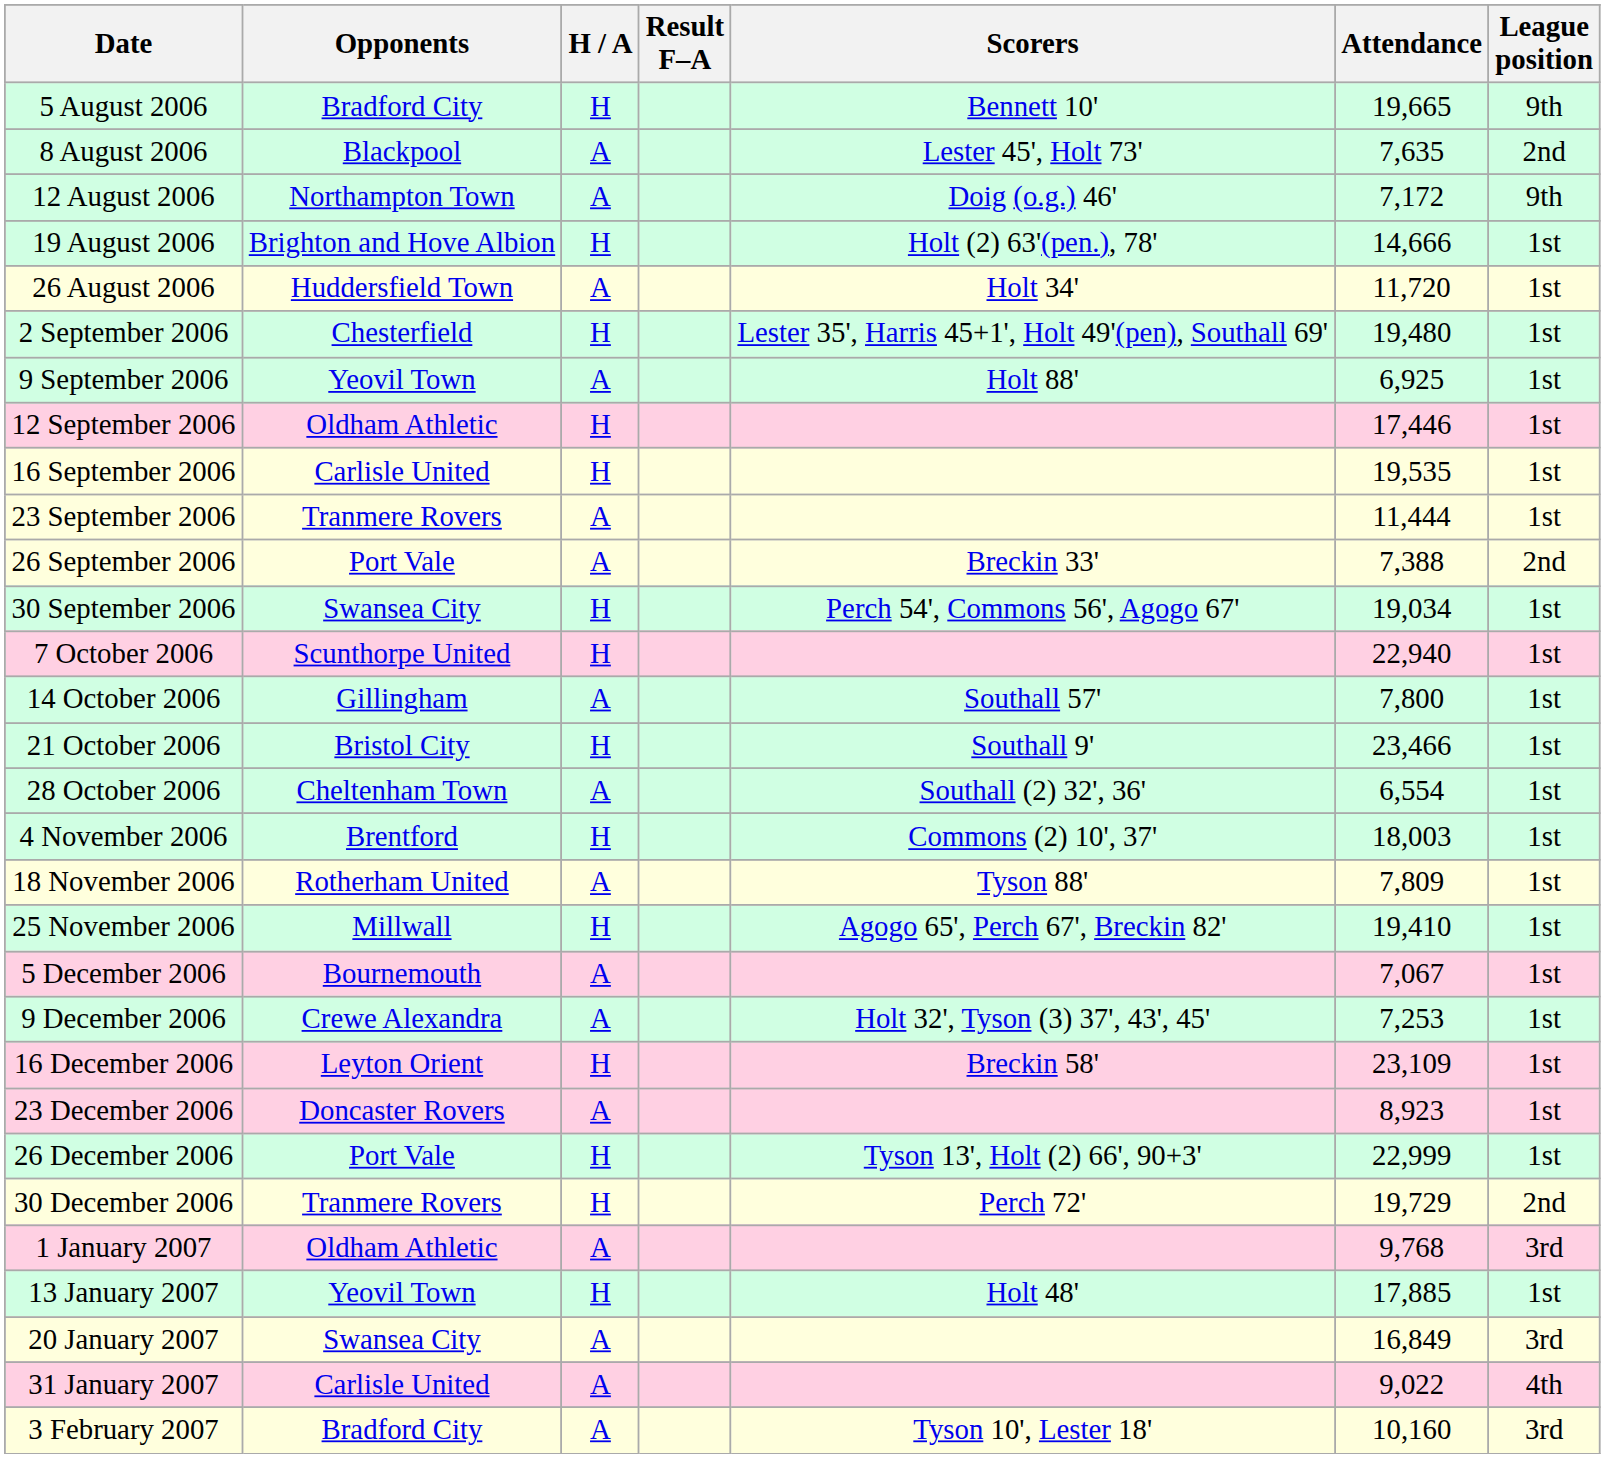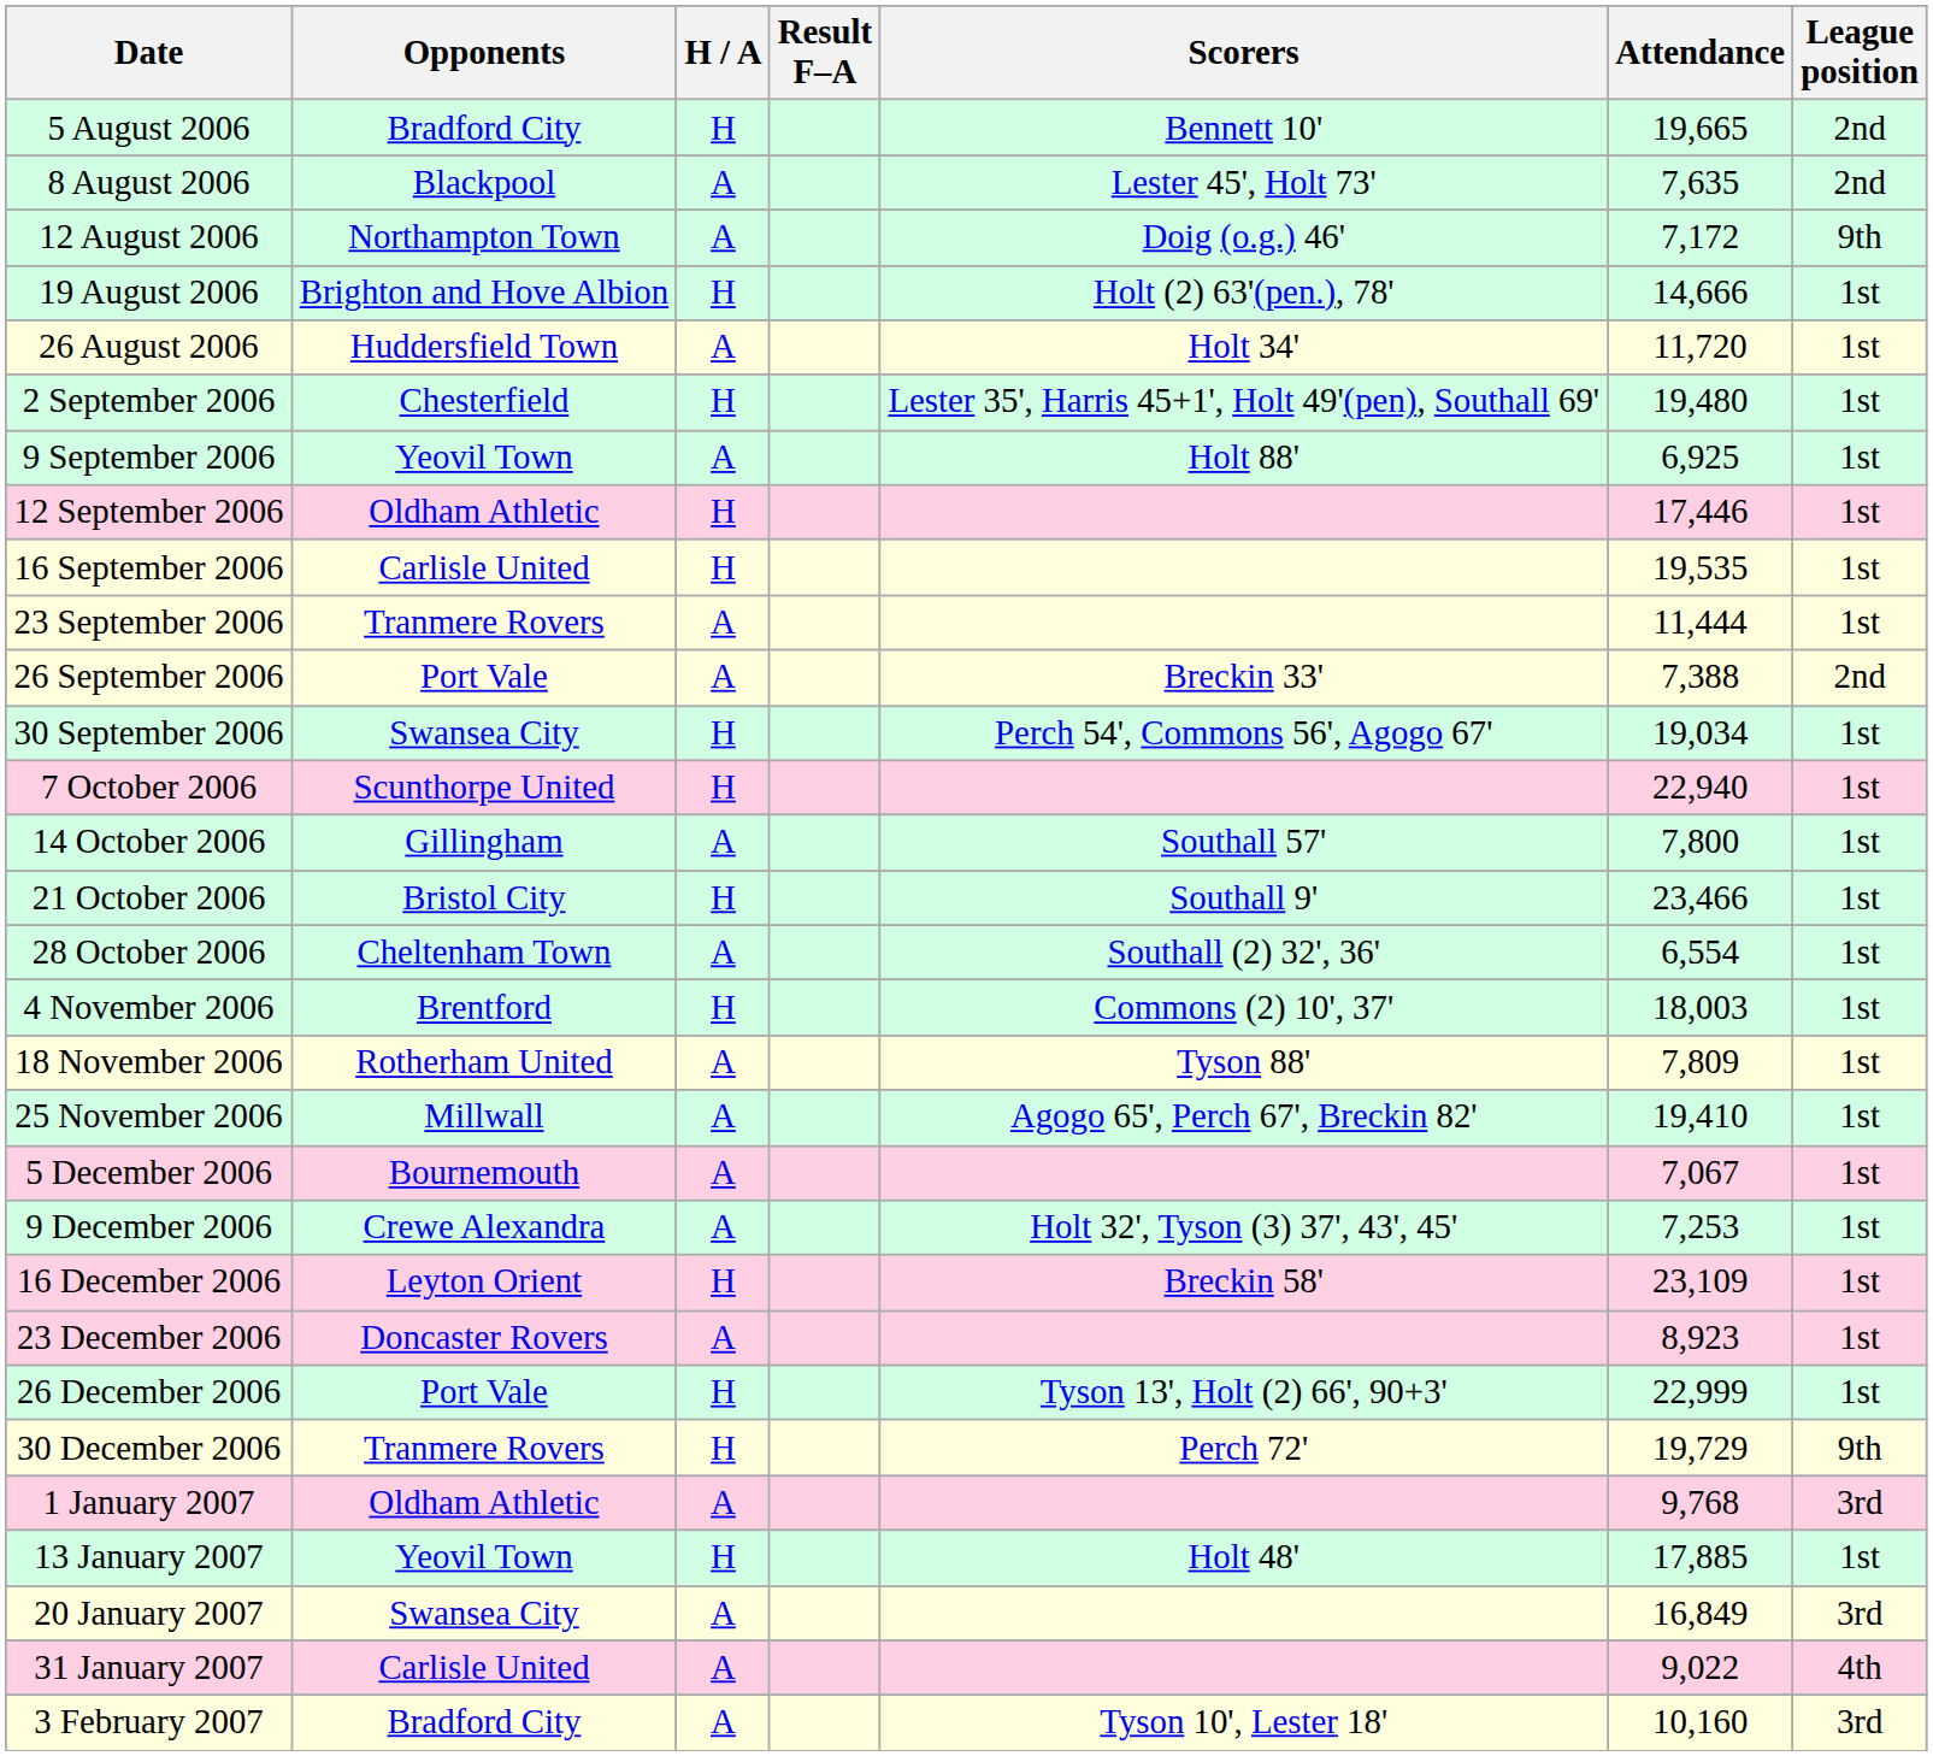5 August 2006 | League position: 9th -> 2nd
25 November 2006 | H / A: H -> A
30 December 2006 | League position: 2nd -> 9th
